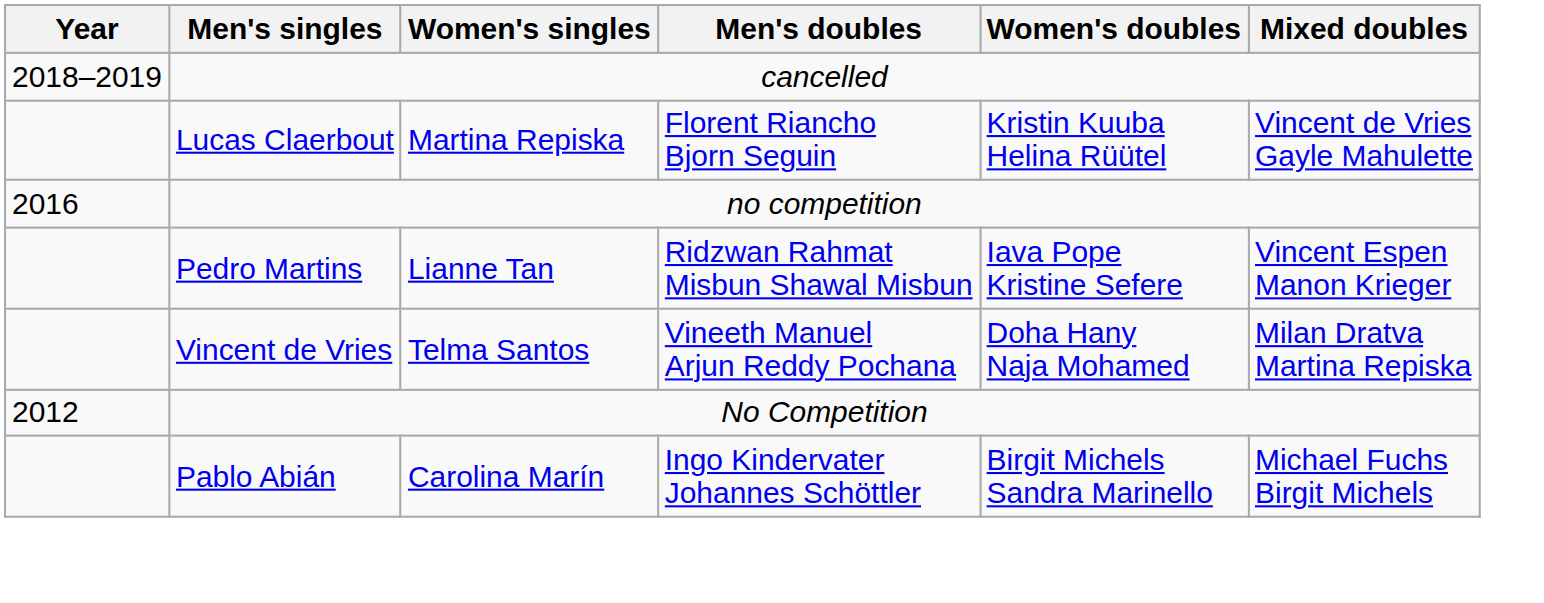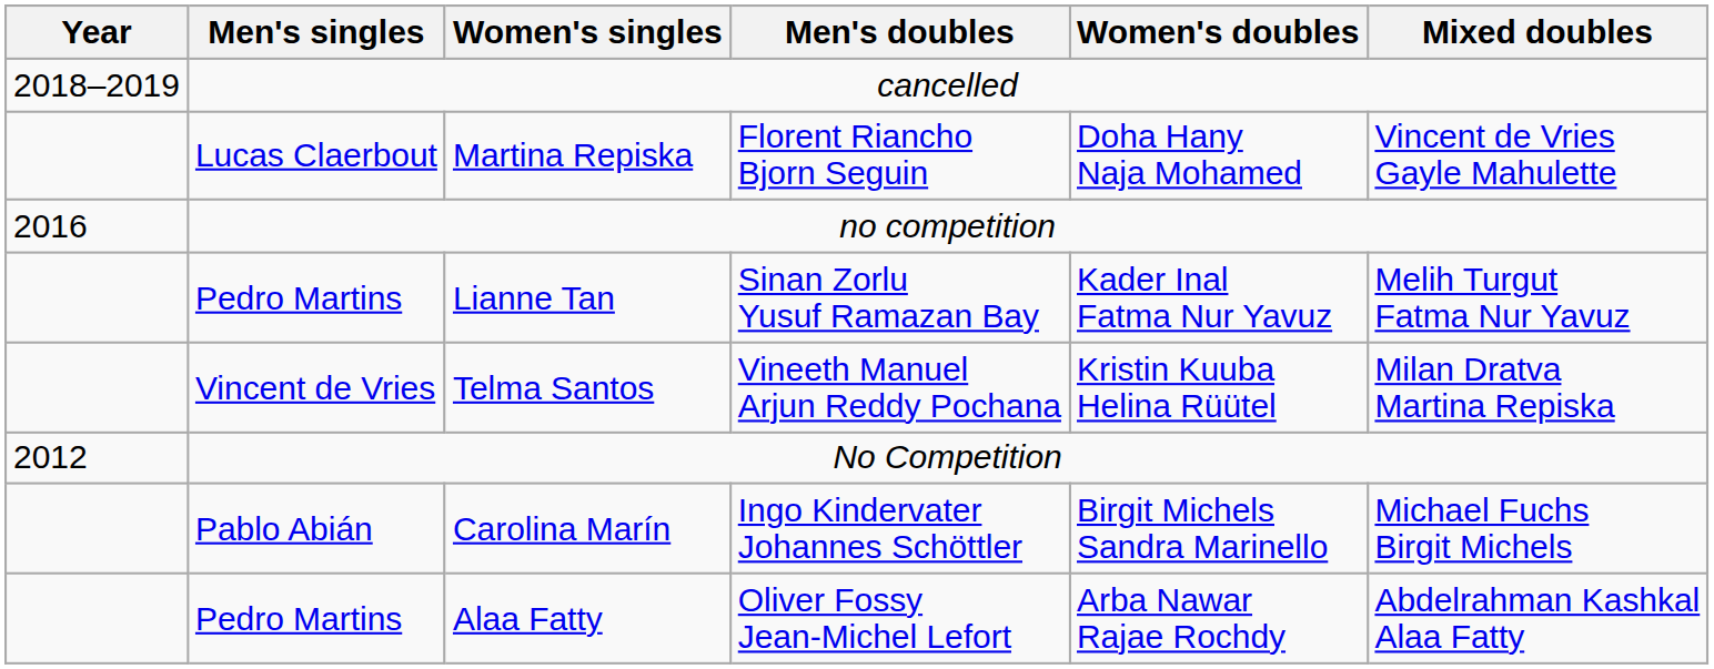Florent Riancho Bjorn Seguin | Women's doubles: Kristin Kuuba Helina Rüütel -> Doha Hany Naja Mohamed
- row: Pedro Martins | Lianne Tan | Ridzwan Rahmat Misbun Shawal Misbun | Iava Pope Kristine Sefere | Vincent Espen Manon Krieger
+ row: Pedro Martins | Lianne Tan | Sinan Zorlu Yusuf Ramazan Bay | Kader Inal Fatma Nur Yavuz | Melih Turgut Fatma Nur Yavuz
Vineeth Manuel Arjun Reddy Pochana | Women's doubles: Doha Hany Naja Mohamed -> Kristin Kuuba Helina Rüütel
+ row: Pedro Martins | Alaa Fatty | Oliver Fossy Jean-Michel Lefort | Arba Nawar Rajae Rochdy | Abdelrahman Kashkal Alaa Fatty
